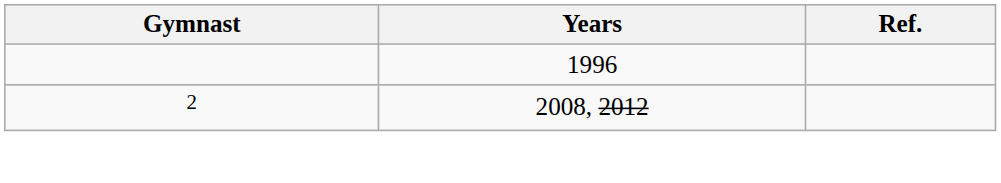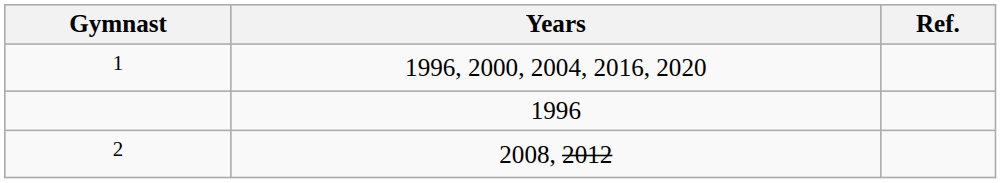+ row: 1 | 1996, 2000, 2004, 2016, 2020
